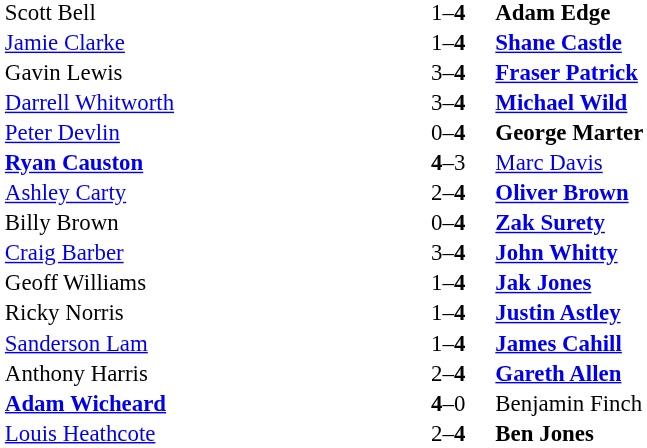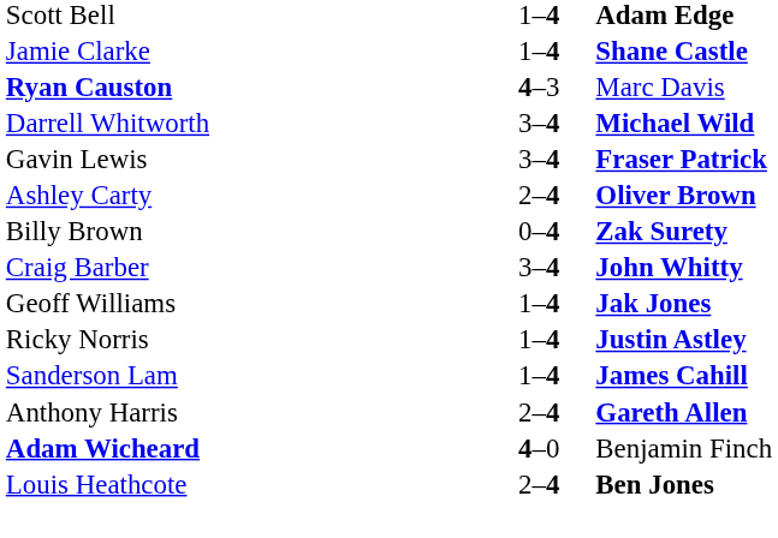rows swapped: Gavin Lewis <-> Ryan Causton
- row: Peter Devlin | 0–4 | George Marter
